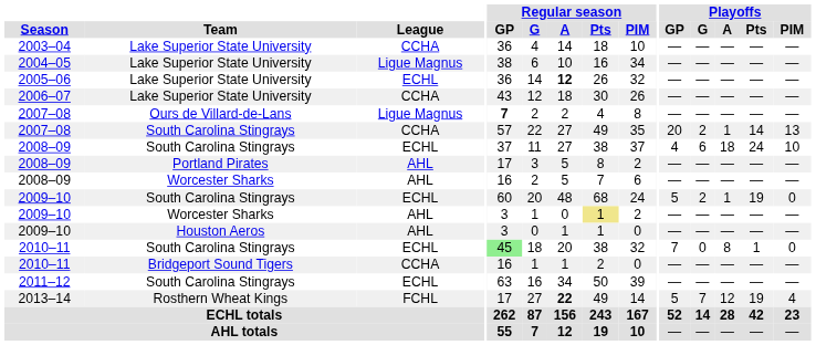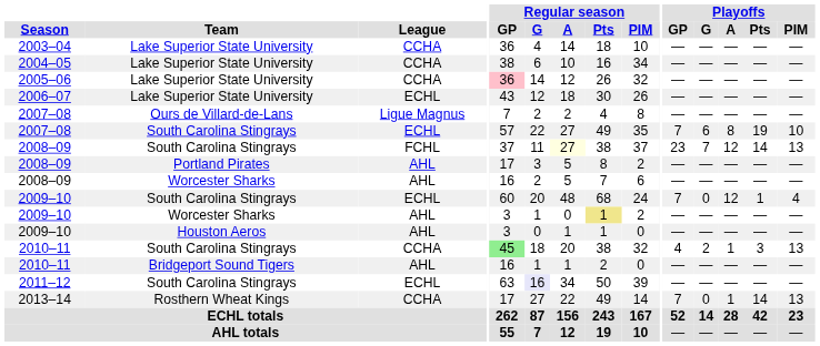2004–05 | League: Ligue Magnus -> CCHA
2005–06 | League: ECHL -> CCHA
2005–06 | Regular season / GP: no background -> pink background
2005–06 | Regular season / A: bold -> normal
2006–07 | League: CCHA -> ECHL
2007–08 / Ours de Villard-de-Lans | Regular season / GP: bold -> normal
2007–08 / South Carolina Stingrays | League: CCHA -> ECHL
2007–08 / South Carolina Stingrays | Playoffs / GP: 20 -> 7
2007–08 / South Carolina Stingrays | Playoffs / G: 2 -> 6
2007–08 / South Carolina Stingrays | Playoffs / A: 1 -> 8
2007–08 / South Carolina Stingrays | Playoffs / Pts: 14 -> 19
2007–08 / South Carolina Stingrays | Playoffs / PIM: 13 -> 10
2008–09 / South Carolina Stingrays | League: ECHL -> FCHL
2008–09 / South Carolina Stingrays | Regular season / A: no background -> lightyellow background
2008–09 / South Carolina Stingrays | Playoffs / GP: 4 -> 23
2008–09 / South Carolina Stingrays | Playoffs / G: 6 -> 7
2008–09 / South Carolina Stingrays | Playoffs / A: 18 -> 12
2008–09 / South Carolina Stingrays | Playoffs / Pts: 24 -> 14
2008–09 / South Carolina Stingrays | Playoffs / PIM: 10 -> 13
2009–10 / South Carolina Stingrays | Playoffs / GP: 5 -> 7
2009–10 / South Carolina Stingrays | Playoffs / G: 2 -> 0
2009–10 / South Carolina Stingrays | Playoffs / A: 1 -> 12
2009–10 / South Carolina Stingrays | Playoffs / Pts: 19 -> 1
2009–10 / South Carolina Stingrays | Playoffs / PIM: 0 -> 4
2010–11 / South Carolina Stingrays | League: ECHL -> CCHA
2010–11 / South Carolina Stingrays | Playoffs / GP: 7 -> 4
2010–11 / South Carolina Stingrays | Playoffs / G: 0 -> 2
2010–11 / South Carolina Stingrays | Playoffs / A: 8 -> 1
2010–11 / South Carolina Stingrays | Playoffs / Pts: 1 -> 3
2010–11 / South Carolina Stingrays | Playoffs / PIM: 0 -> 13
2010–11 / Bridgeport Sound Tigers | League: CCHA -> AHL
2011–12 | Regular season / G: no background -> lavender background
2013–14 | League: FCHL -> CCHA
2013–14 | Regular season / A: bold -> normal
2013–14 | Playoffs / GP: 5 -> 7
2013–14 | Playoffs / G: 7 -> 0
2013–14 | Playoffs / A: 12 -> 1
2013–14 | Playoffs / Pts: 19 -> 14
2013–14 | Playoffs / PIM: 4 -> 13
